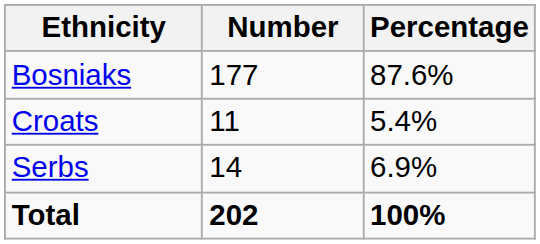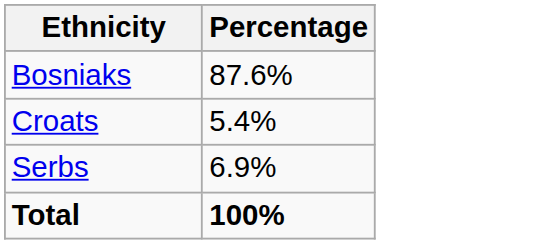- column: Number | 177 | 11 | 14 | 202
